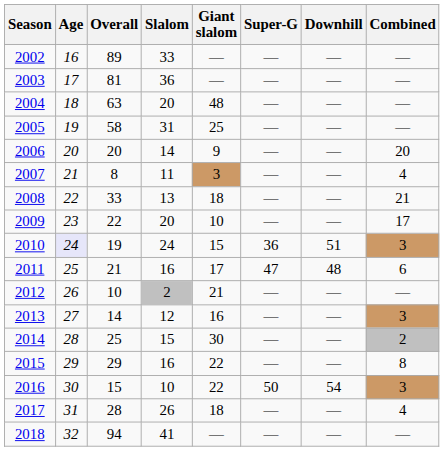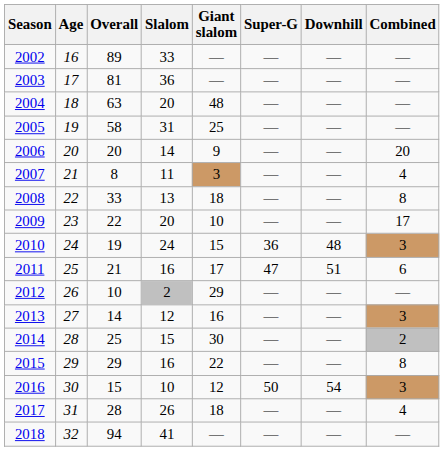2008 | Combined: 21 -> 8
2010 | Age: lavender background -> no background
2010 | Downhill: 51 -> 48
2011 | Downhill: 48 -> 51
2012 | Giant slalom: 21 -> 29
2016 | Giant slalom: 22 -> 12
